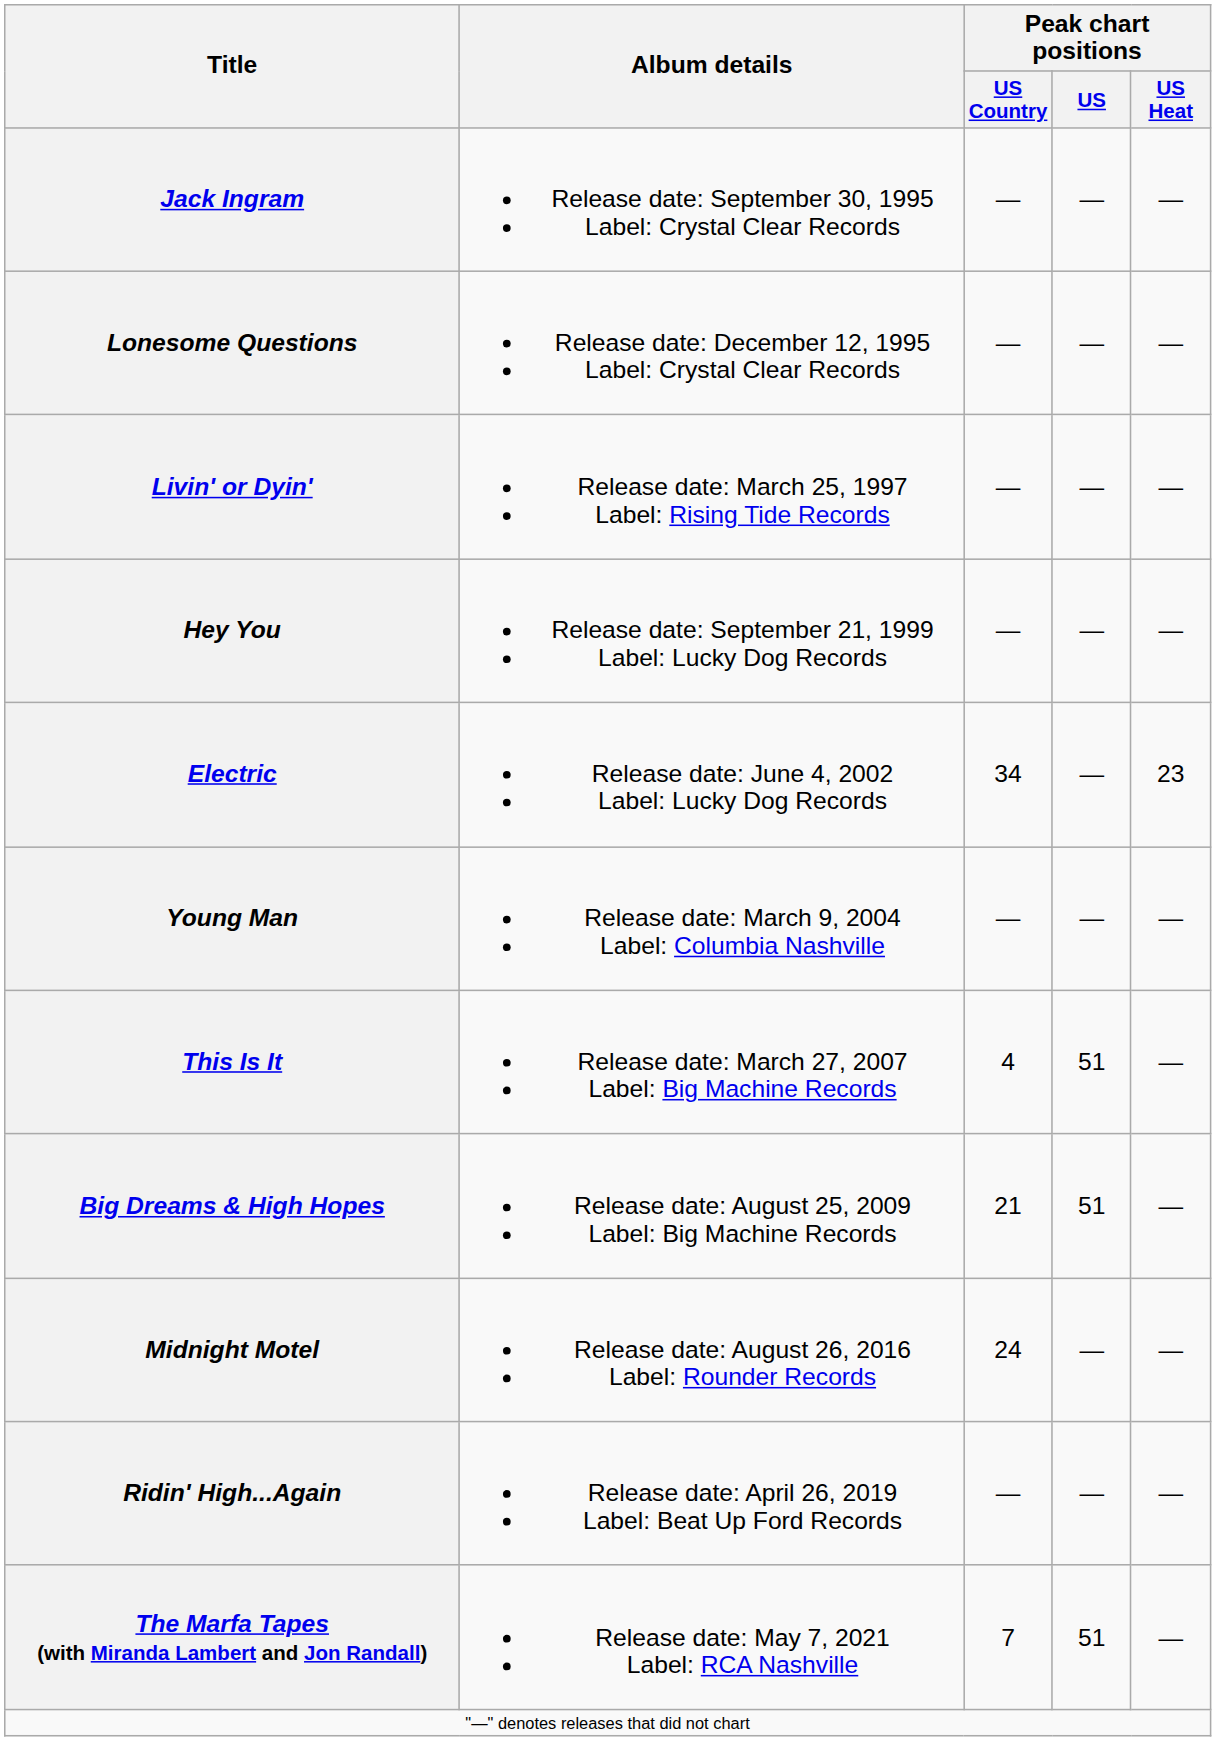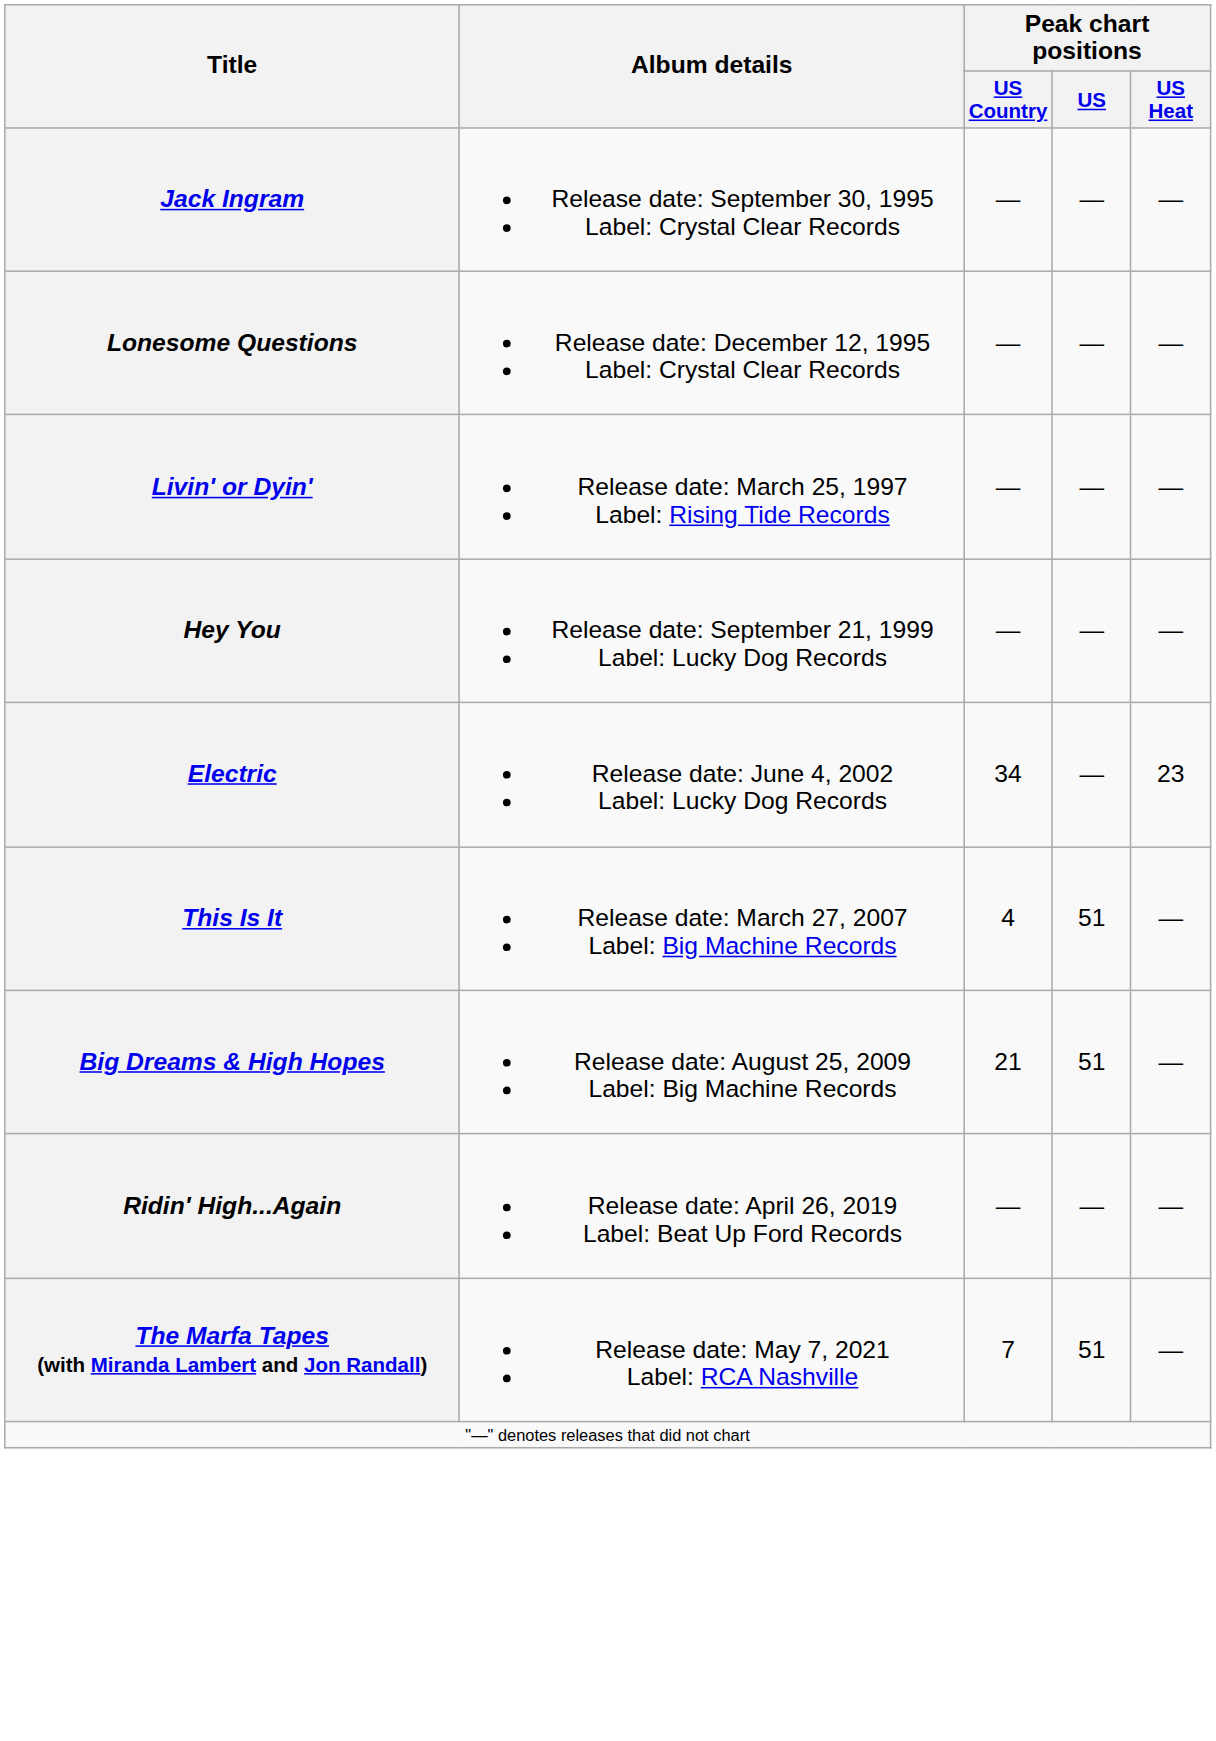- row: Young Man | Release date: March 9, 2004 Label: Columbia Nashville | — | — | —
- row: Midnight Motel | Release date: August 26, 2016 Label: Rounder Records | 24 | — | —
